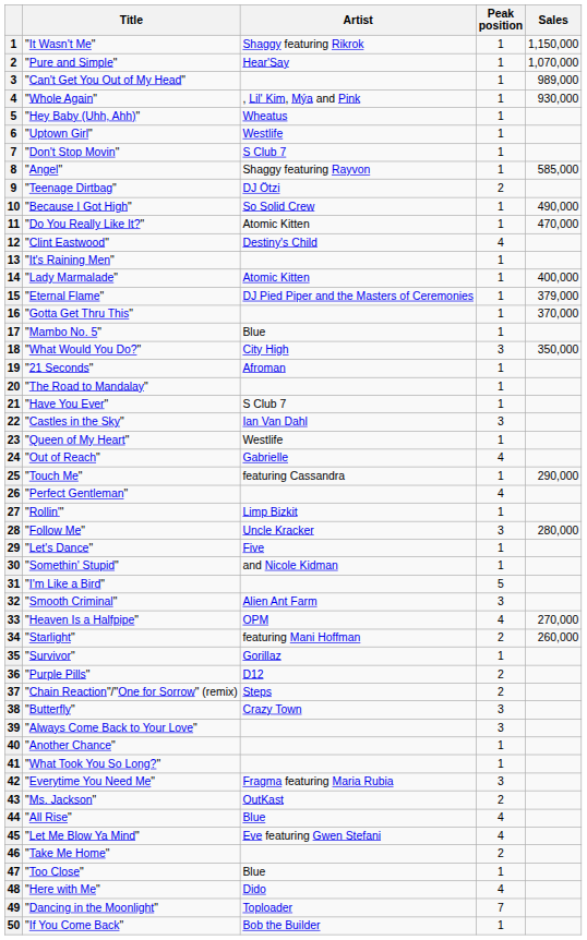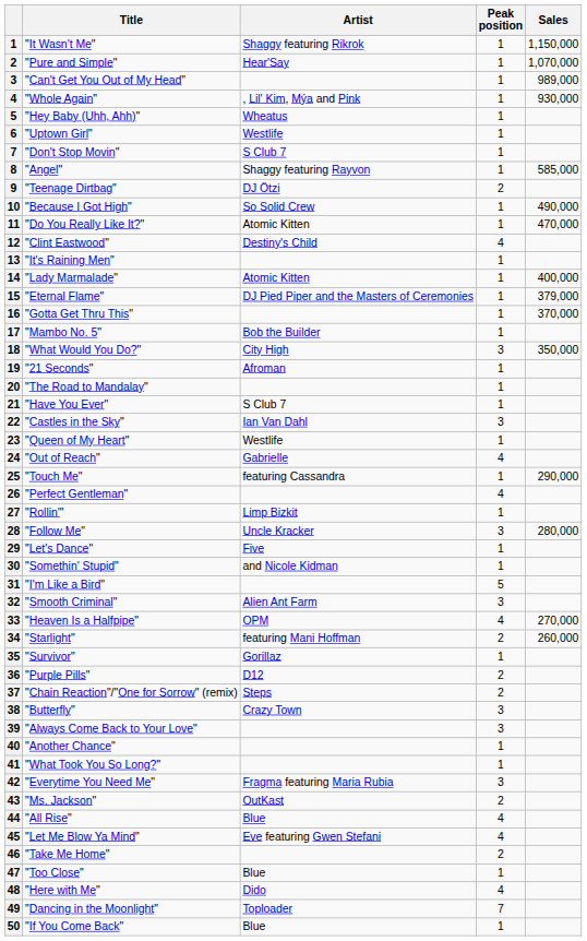"Mambo No. 5" | Artist: Blue -> Bob the Builder
"If You Come Back" | Artist: Bob the Builder -> Blue
